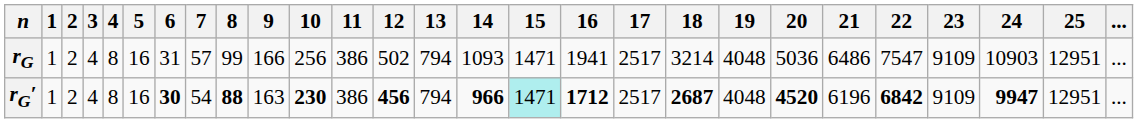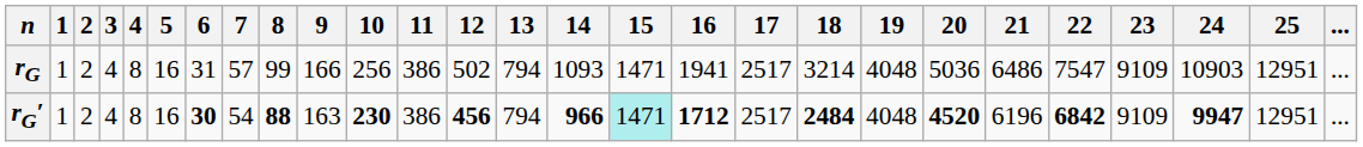rG′ | 18: 2687 -> 2484
